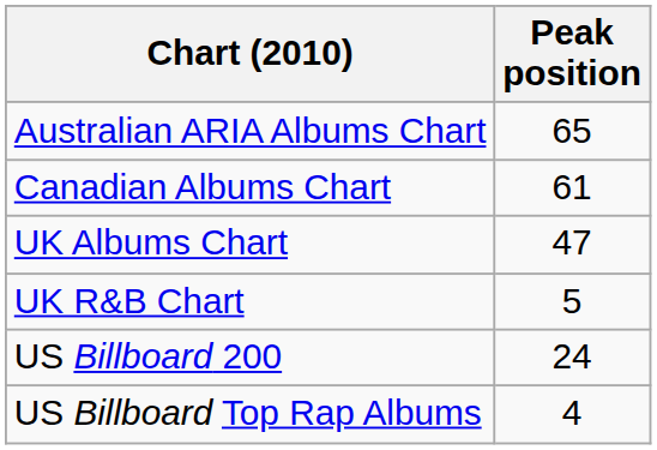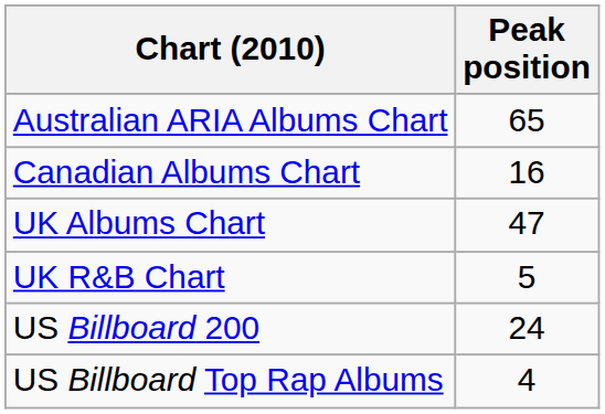Canadian Albums Chart | Peak position: 61 -> 16
